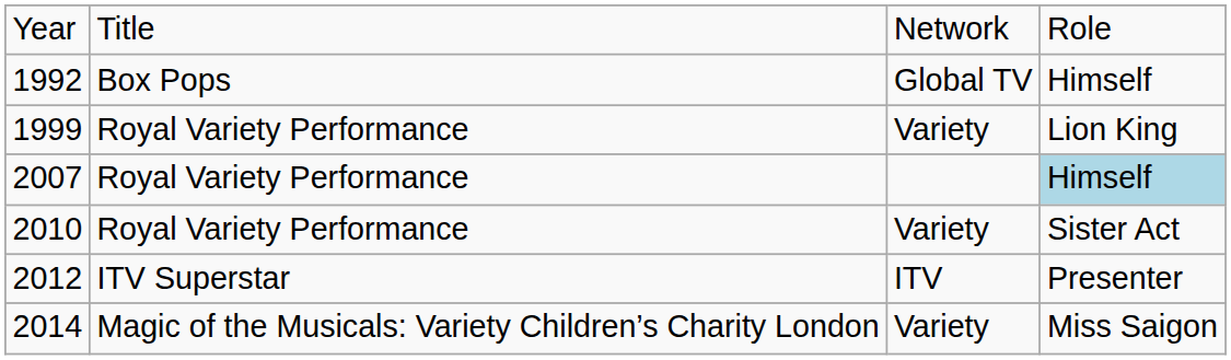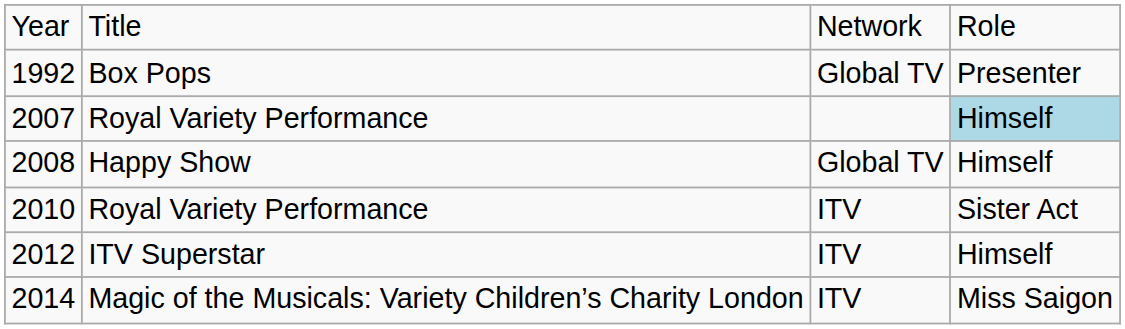1992 | column 4: Himself -> Presenter
- row: 1999 | Royal Variety Performance | Variety | Lion King
+ row: 2008 | Happy Show | Global TV | Himself
2010 | column 3: Variety -> ITV
2012 | column 4: Presenter -> Himself
2014 | column 3: Variety -> ITV
